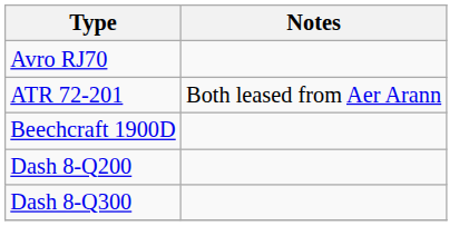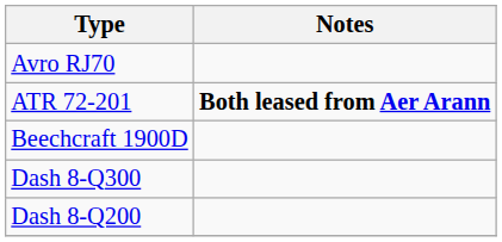ATR 72-201 | Notes: normal -> bold
rows swapped: Dash 8-Q200 <-> Dash 8-Q300
